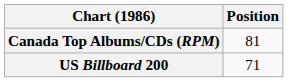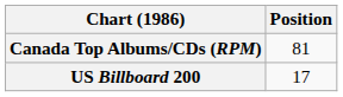US Billboard 200 | Position: 71 -> 17
